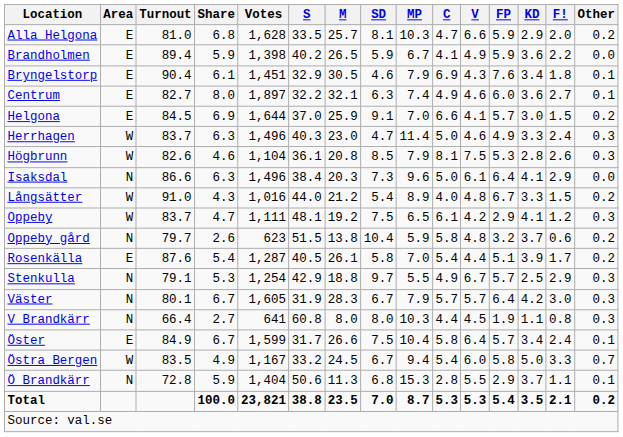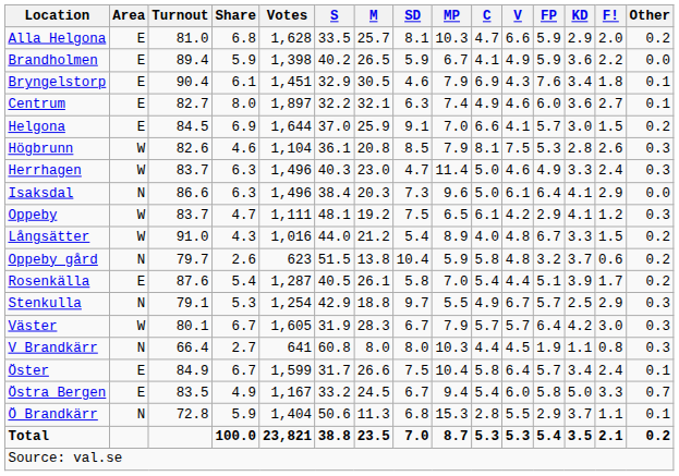rows swapped: Herrhagen <-> Högbrunn
rows swapped: Långsätter <-> Oppeby
Väster | Area: N -> W
Östra Bergen | Area: W -> E
